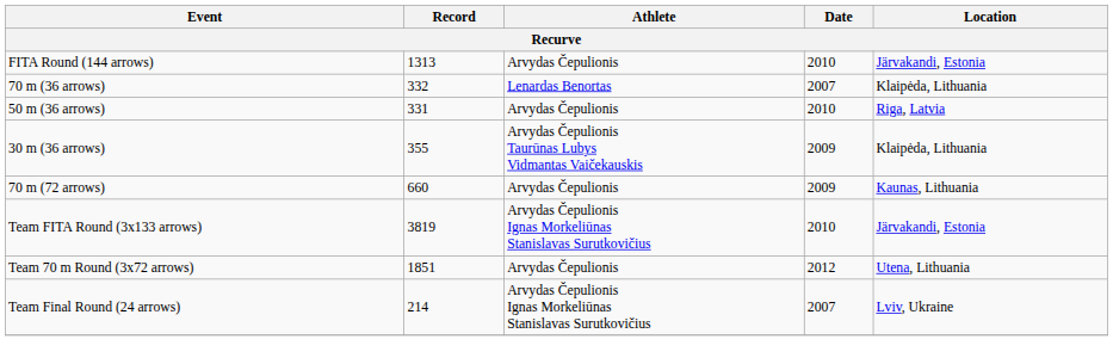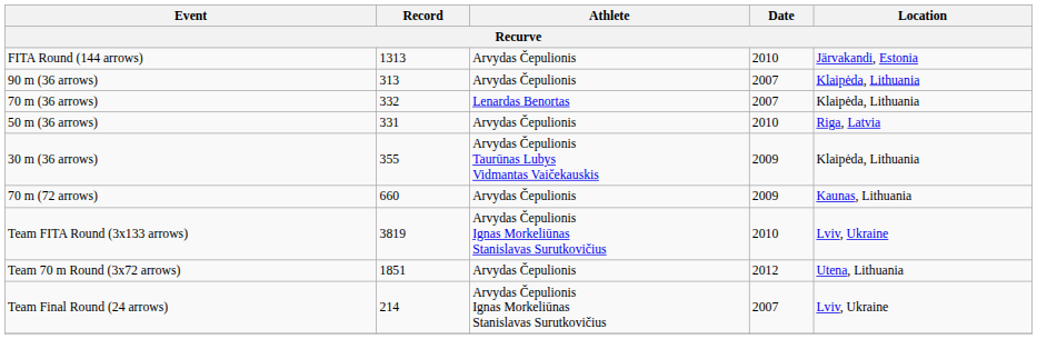+ row: 90 m (36 arrows) | 313 | Arvydas Čepulionis | 2007 | Klaipėda, Lithuania
Team FITA Round (3x133 arrows) | Location: Järvakandi, Estonia -> Lviv, Ukraine
